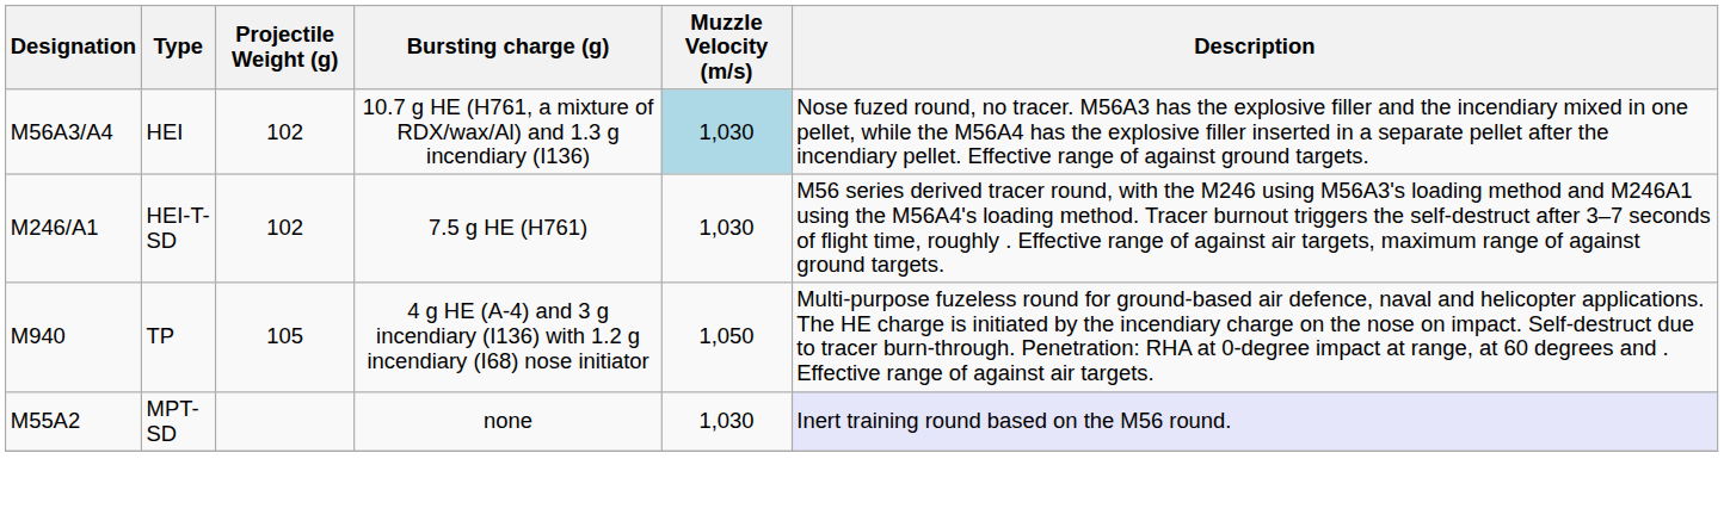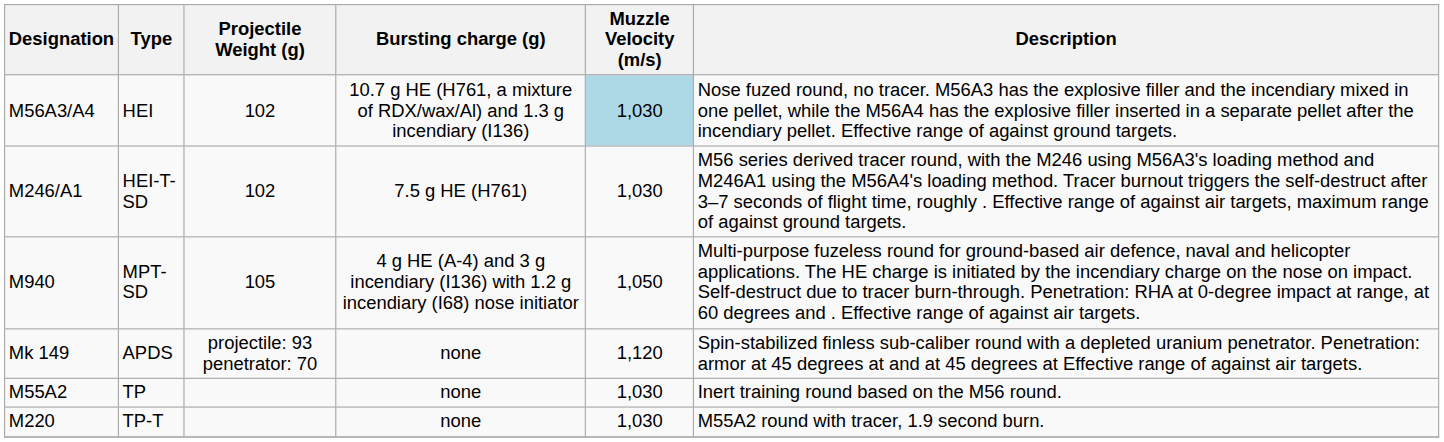M940 | Type: TP -> MPT-SD
+ row: Mk 149 | APDS | projectile: 93 penetrator: 70 | none | 1,120 | Spin-stabilized finless sub-caliber round with a depleted uranium penetrator. Penetration: armor at 45 degrees at and at 45 degrees at Effective range of against air targets.
M55A2 | Type: MPT-SD -> TP
M55A2 | Description: lavender background -> no background
+ row: M220 | TP-T | none | 1,030 | M55A2 round with tracer, 1.9 second burn.
